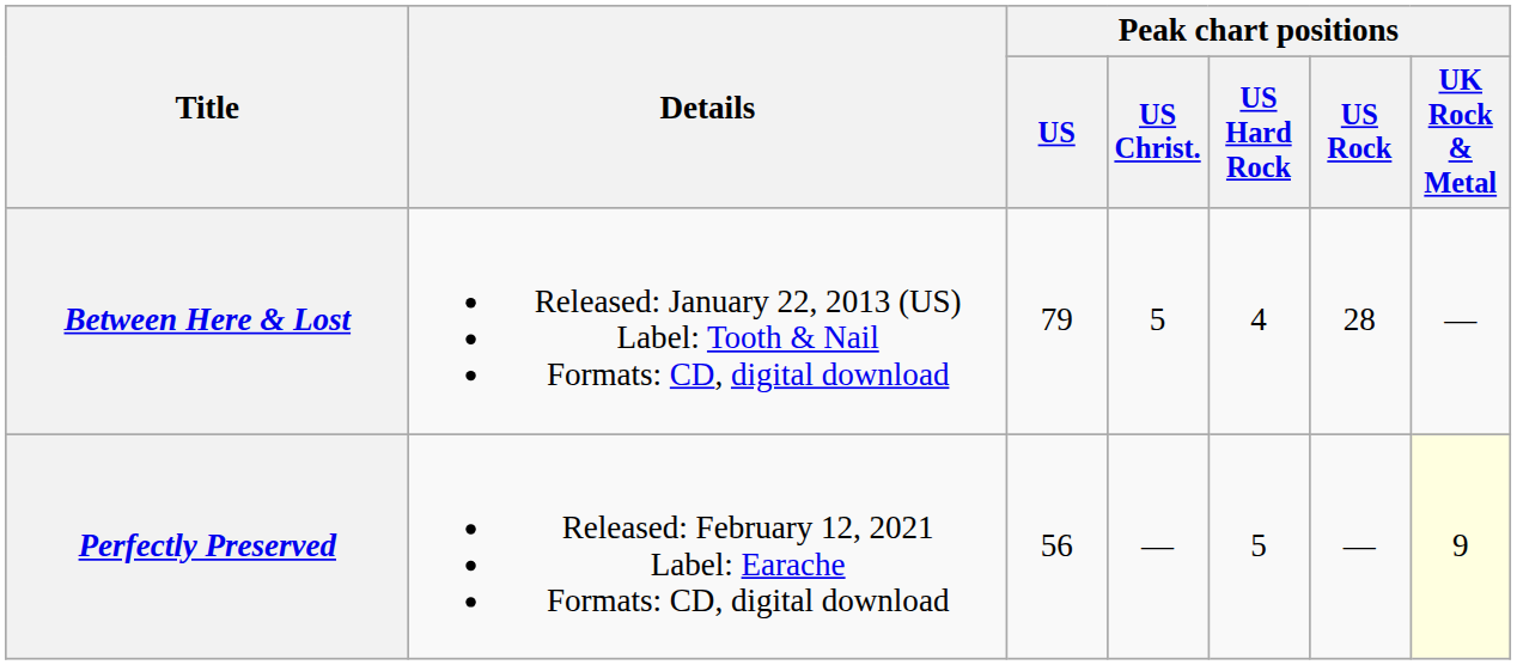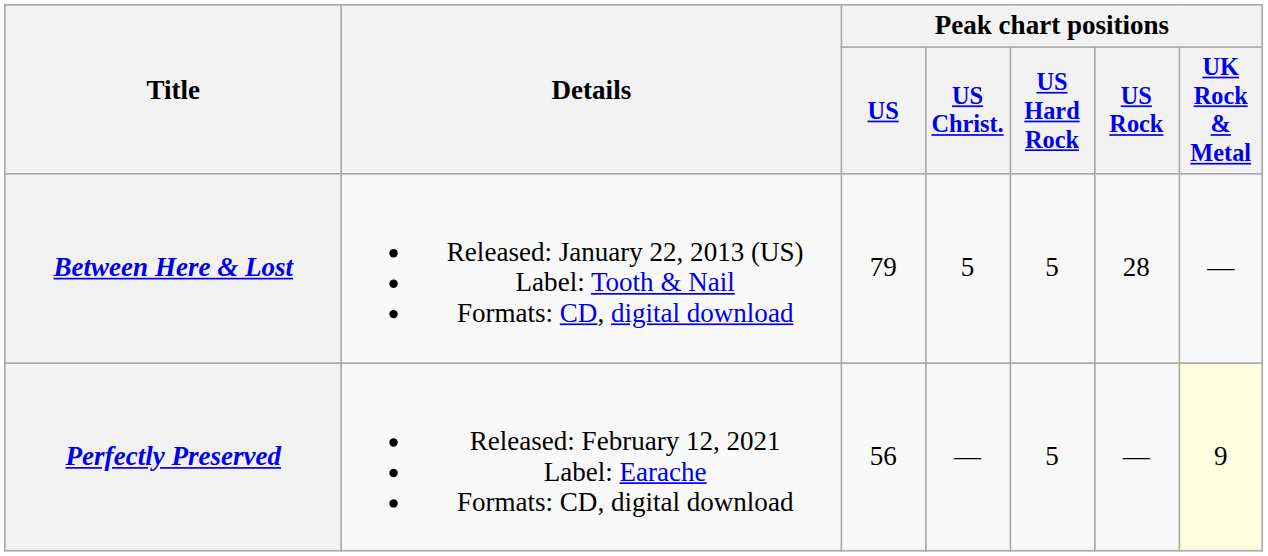Between Here & Lost | Peak chart positions / US Hard Rock: 4 -> 5
